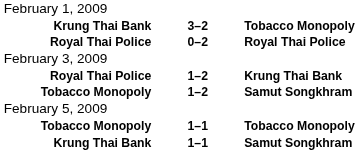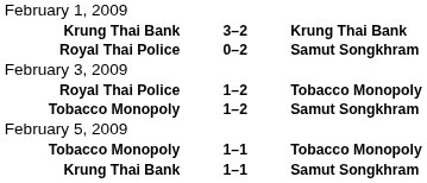Krung Thai Bank / 3–2 | column 3: Tobacco Monopoly -> Krung Thai Bank
Royal Thai Police / 0–2 | column 3: Royal Thai Police -> Samut Songkhram
Royal Thai Police / 1–2 | column 3: Krung Thai Bank -> Tobacco Monopoly
